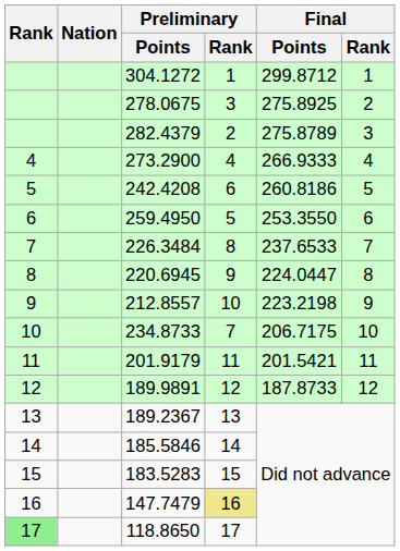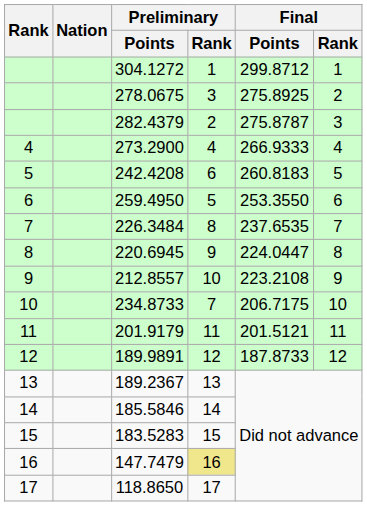282.4379 | Final / Points: 275.8789 -> 275.8787
242.4208 | Final / Points: 260.8186 -> 260.8183
226.3484 | Final / Points: 237.6533 -> 237.6535
212.8557 | Final / Points: 223.2198 -> 223.2108
201.9179 | Final / Points: 201.5421 -> 201.5121
118.8650 | Rank: lightgreen background -> no background
